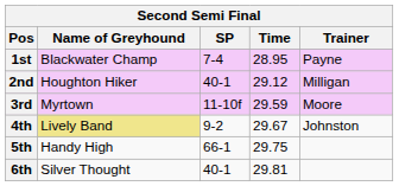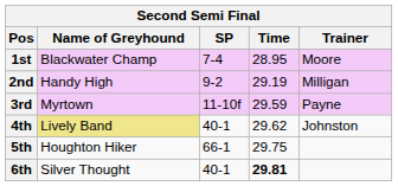1st | Trainer: Payne -> Moore
2nd | Name of Greyhound: Houghton Hiker -> Handy High
2nd | SP: 40-1 -> 9-2
2nd | Time: 29.12 -> 29.19
3rd | Trainer: Moore -> Payne
4th | SP: 9-2 -> 40-1
4th | Time: 29.67 -> 29.62
5th | Name of Greyhound: Handy High -> Houghton Hiker
6th | Time: normal -> bold
